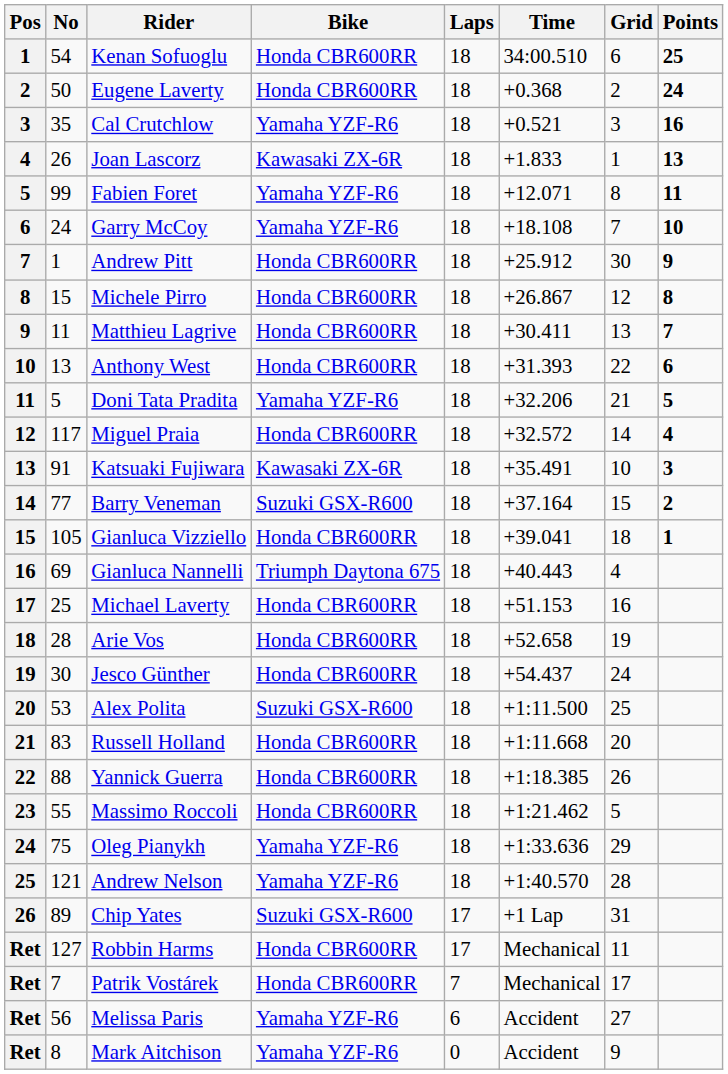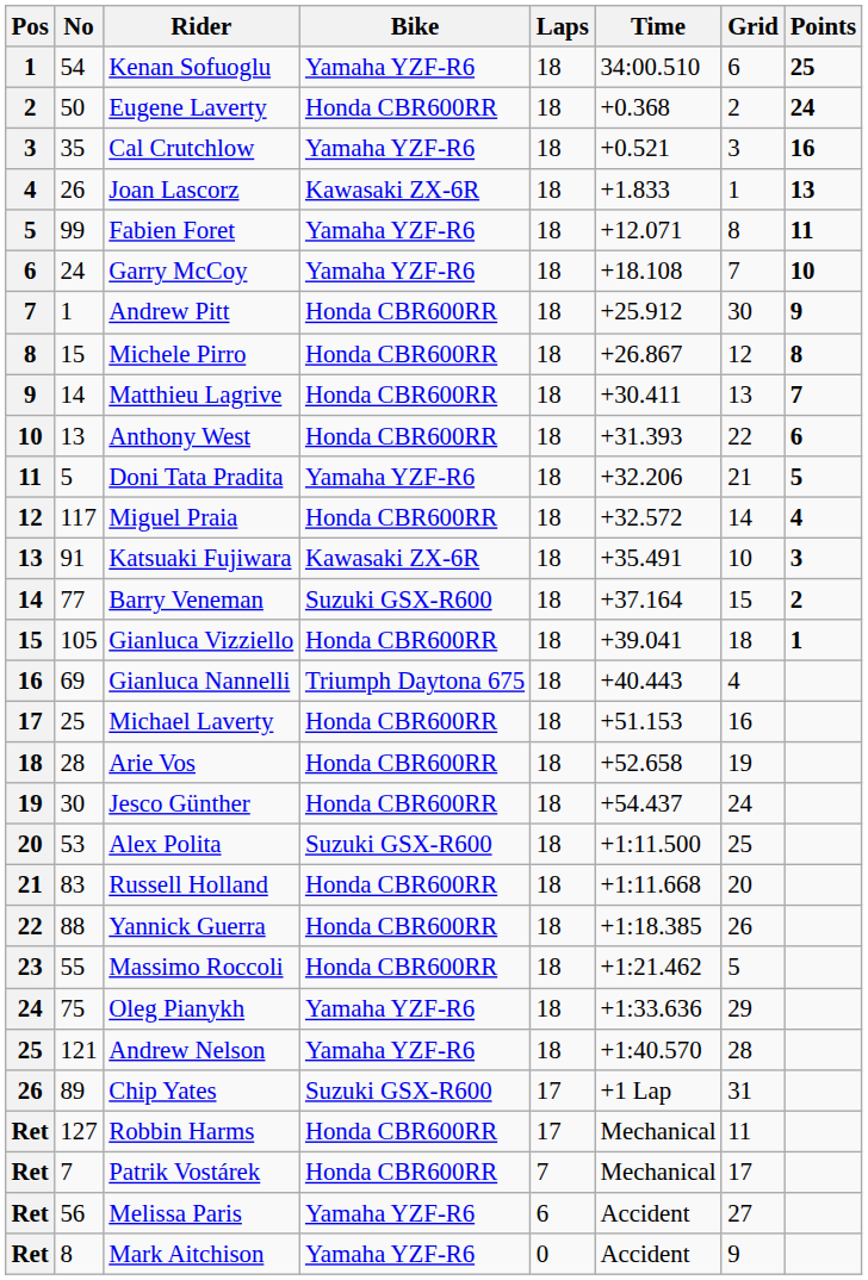Kenan Sofuoglu | Bike: Honda CBR600RR -> Yamaha YZF-R6
Matthieu Lagrive | No: 11 -> 14
